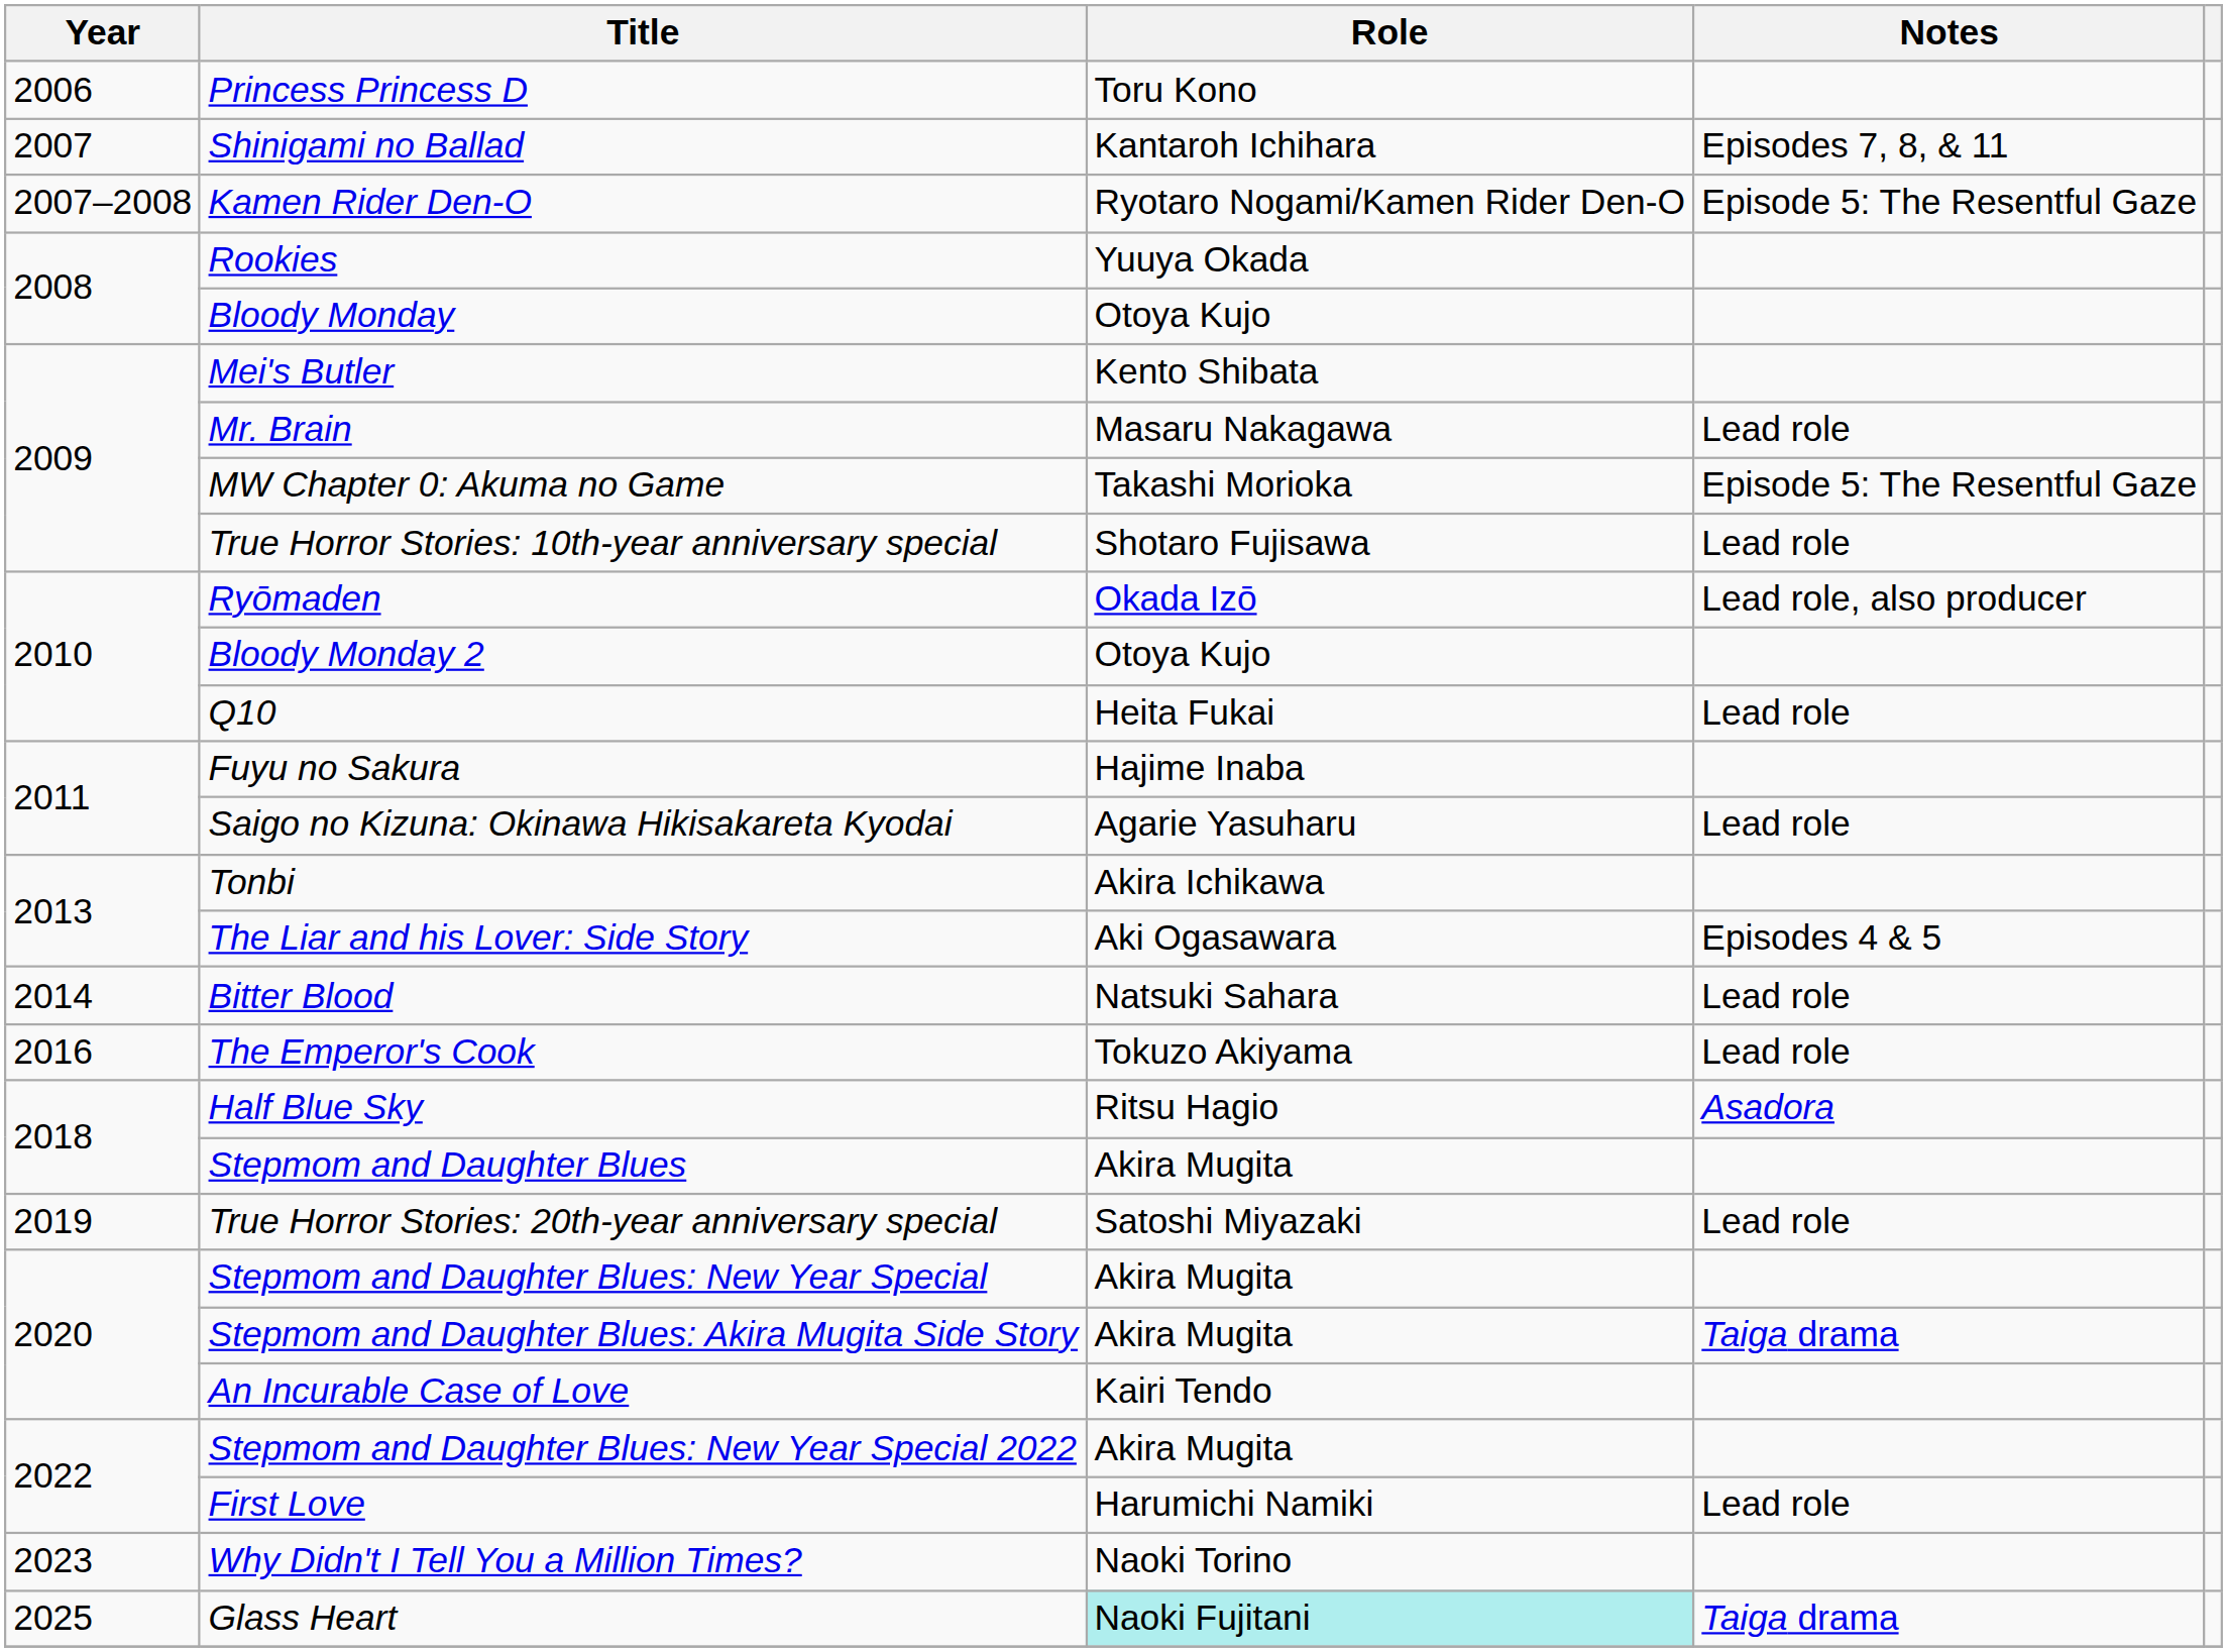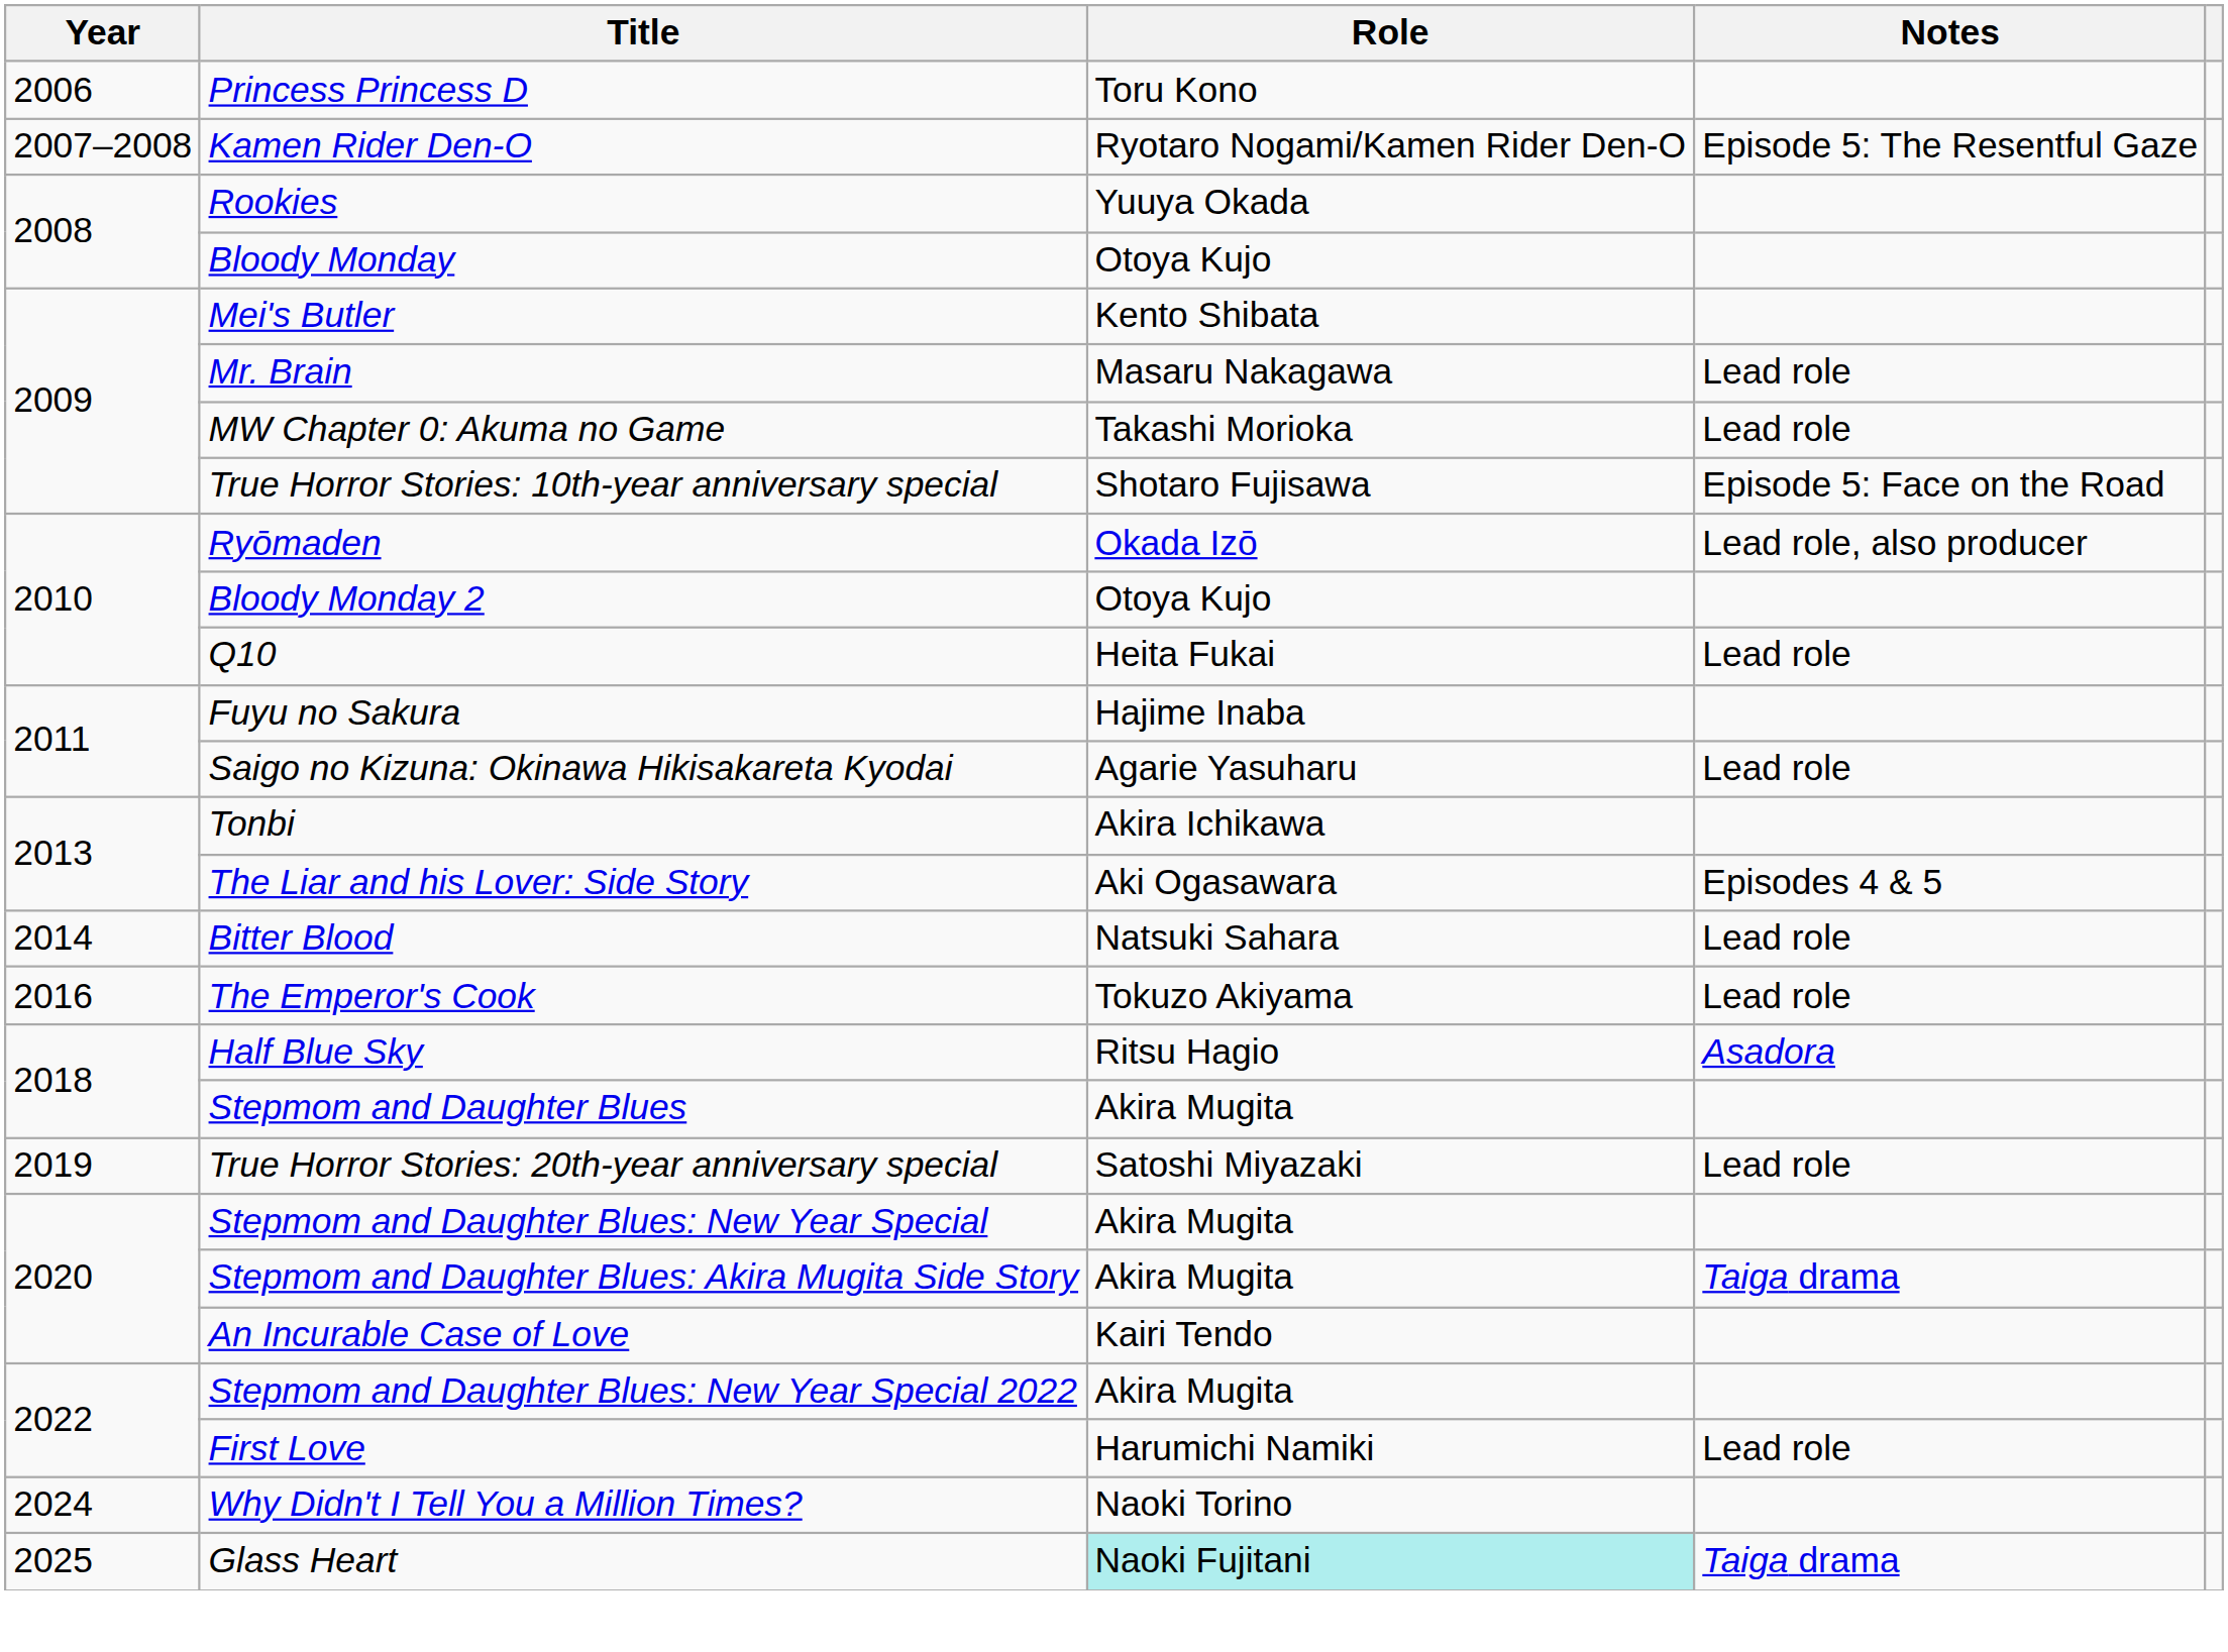- row: 2007 | Shinigami no Ballad | Kantaroh Ichihara | Episodes 7, 8, & 11
MW Chapter 0: Akuma no Game | Notes: Episode 5: The Resentful Gaze -> Lead role
True Horror Stories: 10th-year anniversary special | Notes: Lead role -> Episode 5: Face on the Road
Why Didn't I Tell You a Million Times? | Year: 2023 -> 2024
